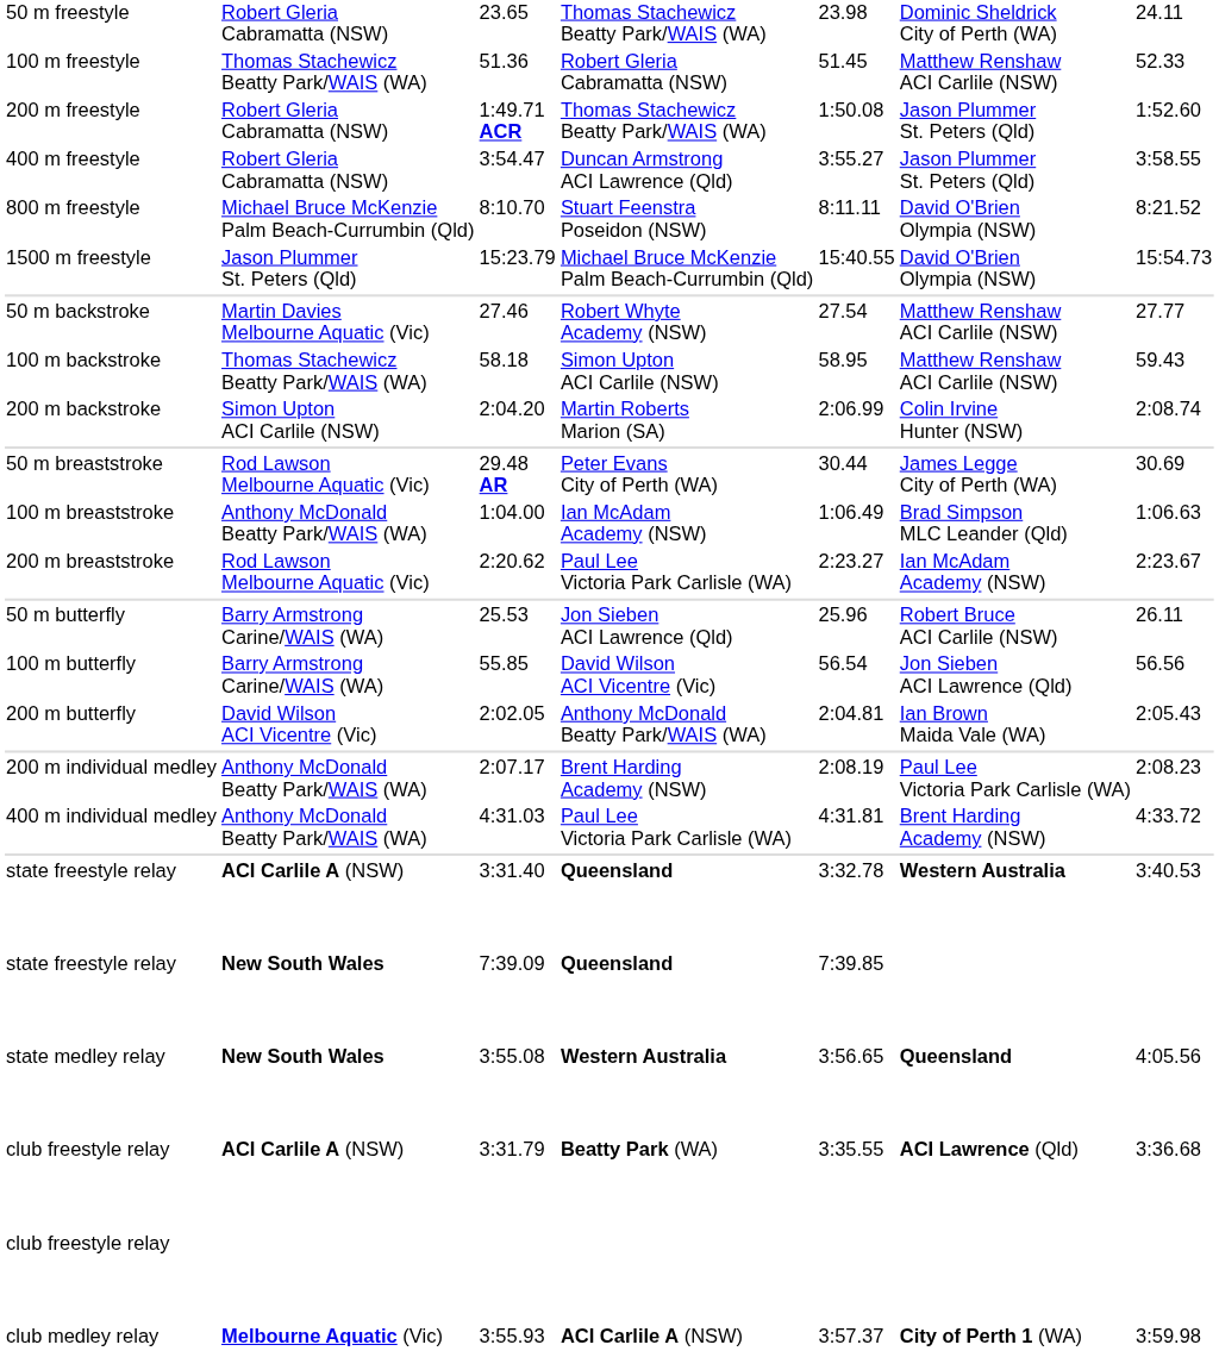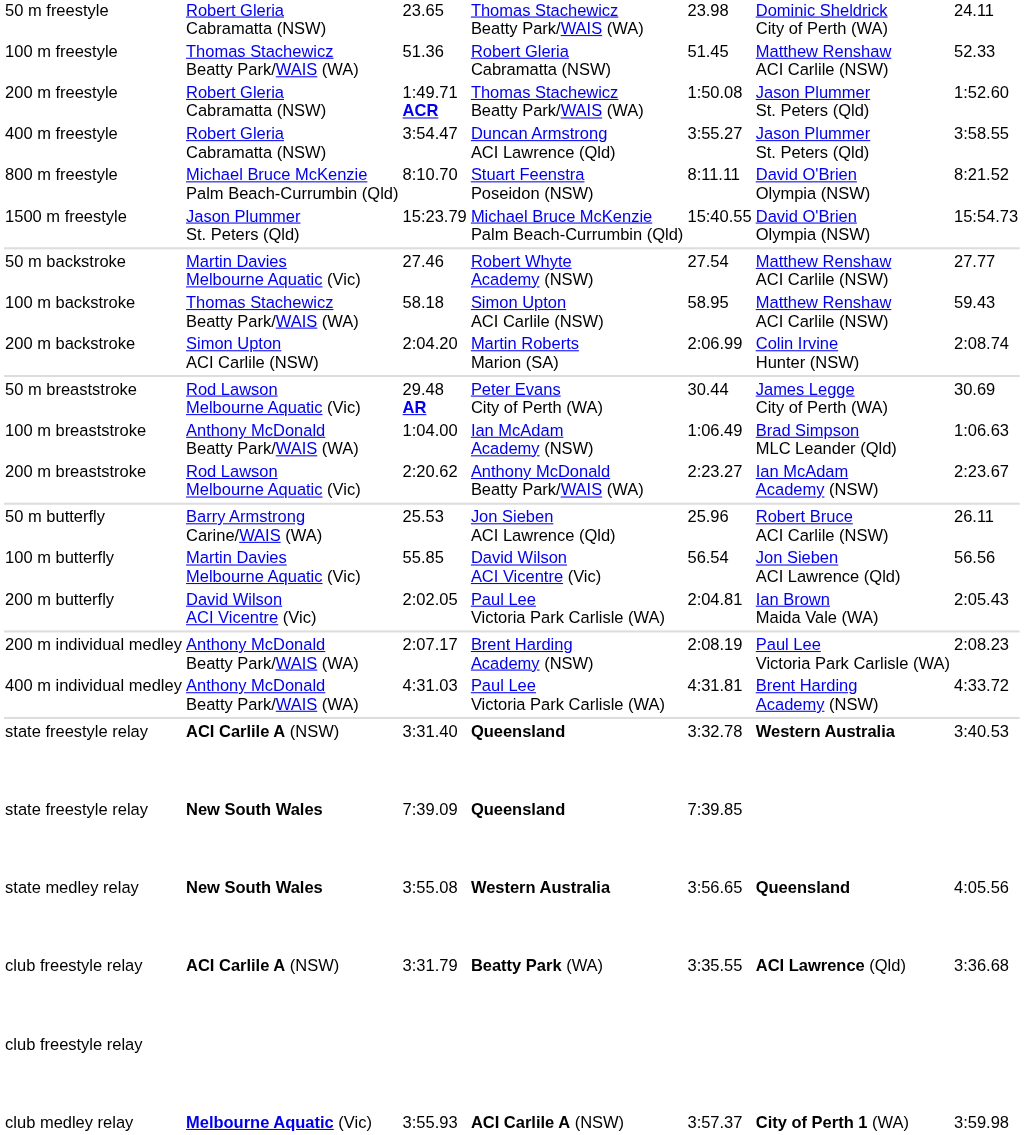2:20.62 | column 4: Paul Lee Victoria Park Carlisle (WA) -> Anthony McDonald Beatty Park/WAIS (WA)
55.85 | column 2: Barry Armstrong Carine/WAIS (WA) -> Martin Davies Melbourne Aquatic (Vic)
2:02.05 | column 4: Anthony McDonald Beatty Park/WAIS (WA) -> Paul Lee Victoria Park Carlisle (WA)
